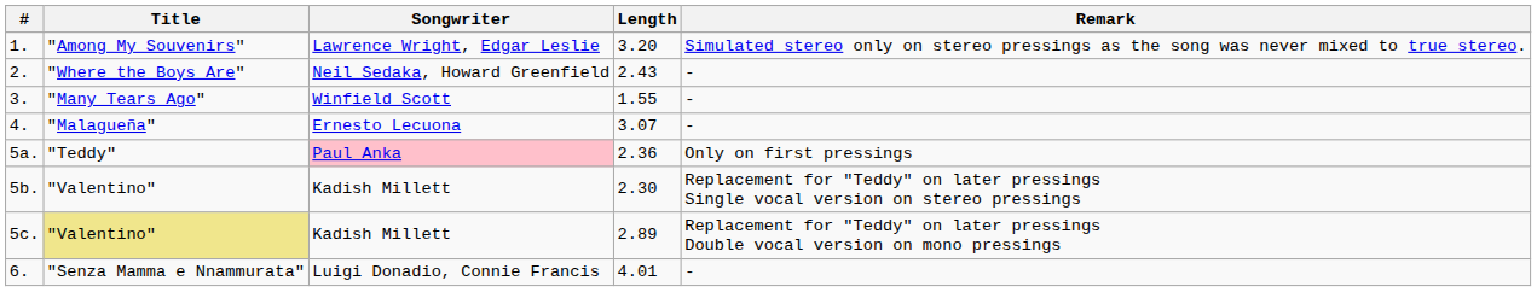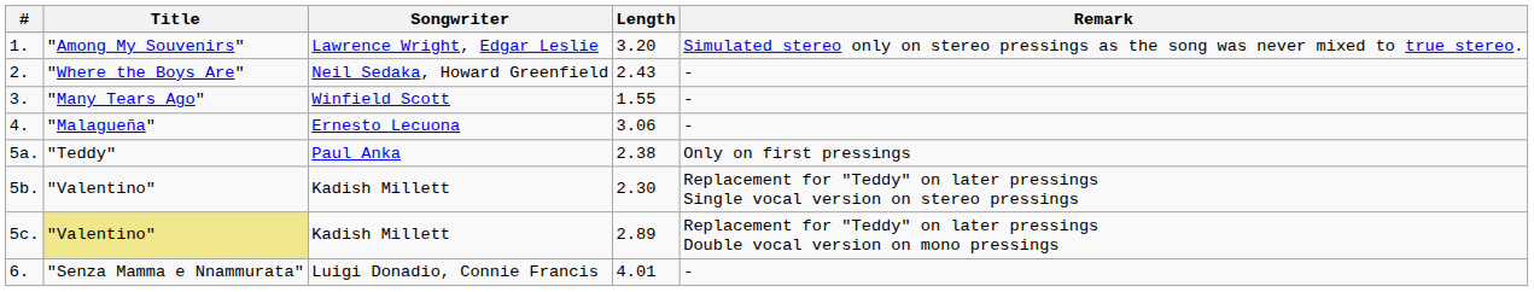4. | Length: 3.07 -> 3.06
5a. | Songwriter: pink background -> no background
5a. | Length: 2.36 -> 2.38
